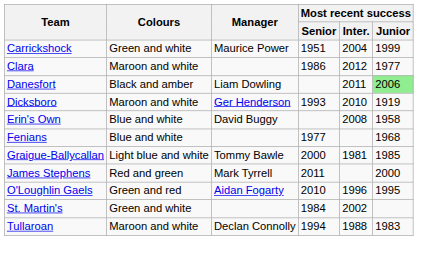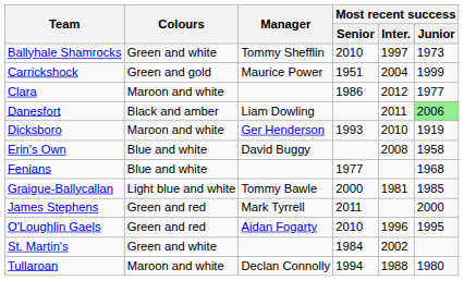+ row: Ballyhale Shamrocks | Green and white | Tommy Shefflin | 2010 | 1997 | 1973
Carrickshock | Colours: Green and white -> Green and gold
James Stephens | Colours: Red and green -> Green and red
Tullaroan | Most recent success / Junior: 1983 -> 1980
